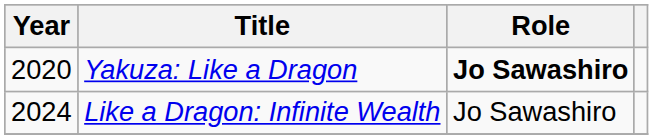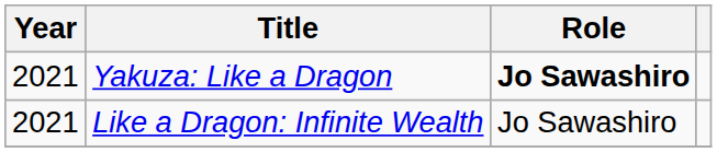Yakuza: Like a Dragon | Year: 2020 -> 2021
Like a Dragon: Infinite Wealth | Year: 2024 -> 2021
